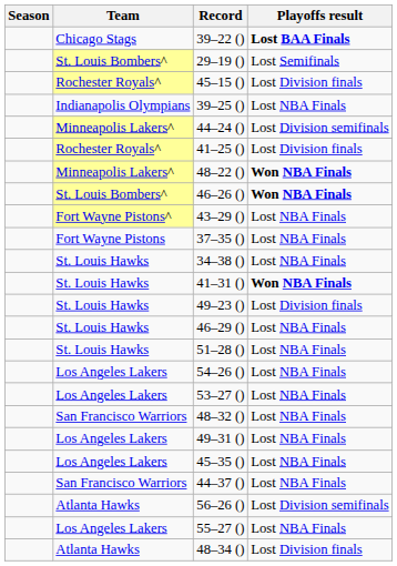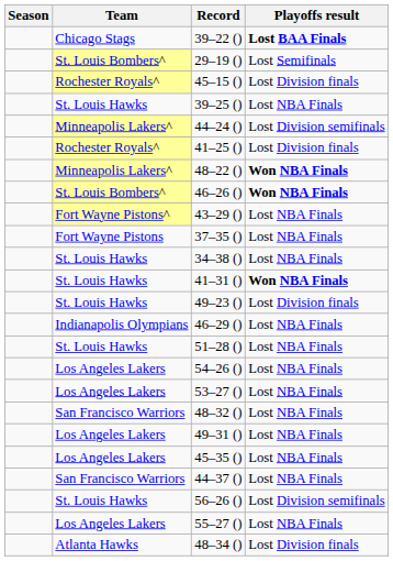39–25 () | Team: Indianapolis Olympians -> St. Louis Hawks
46–29 () | Team: St. Louis Hawks -> Indianapolis Olympians
56–26 () | Team: Atlanta Hawks -> St. Louis Hawks
